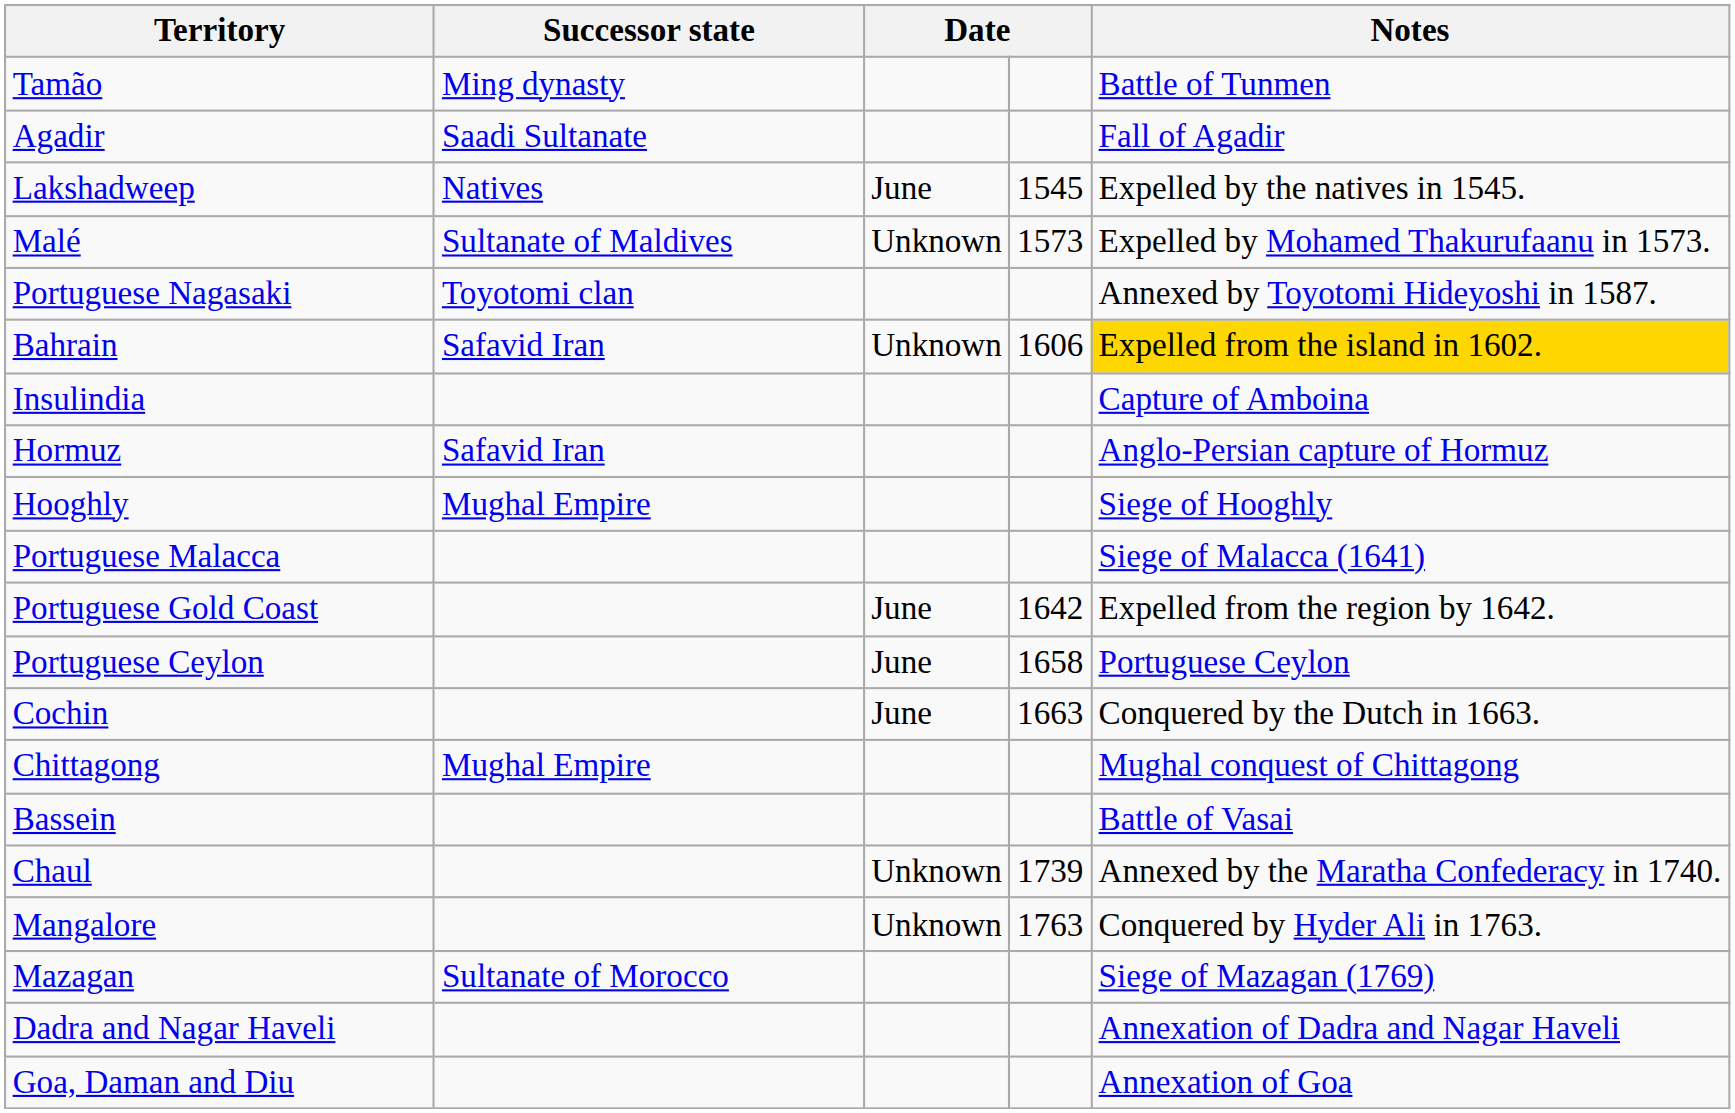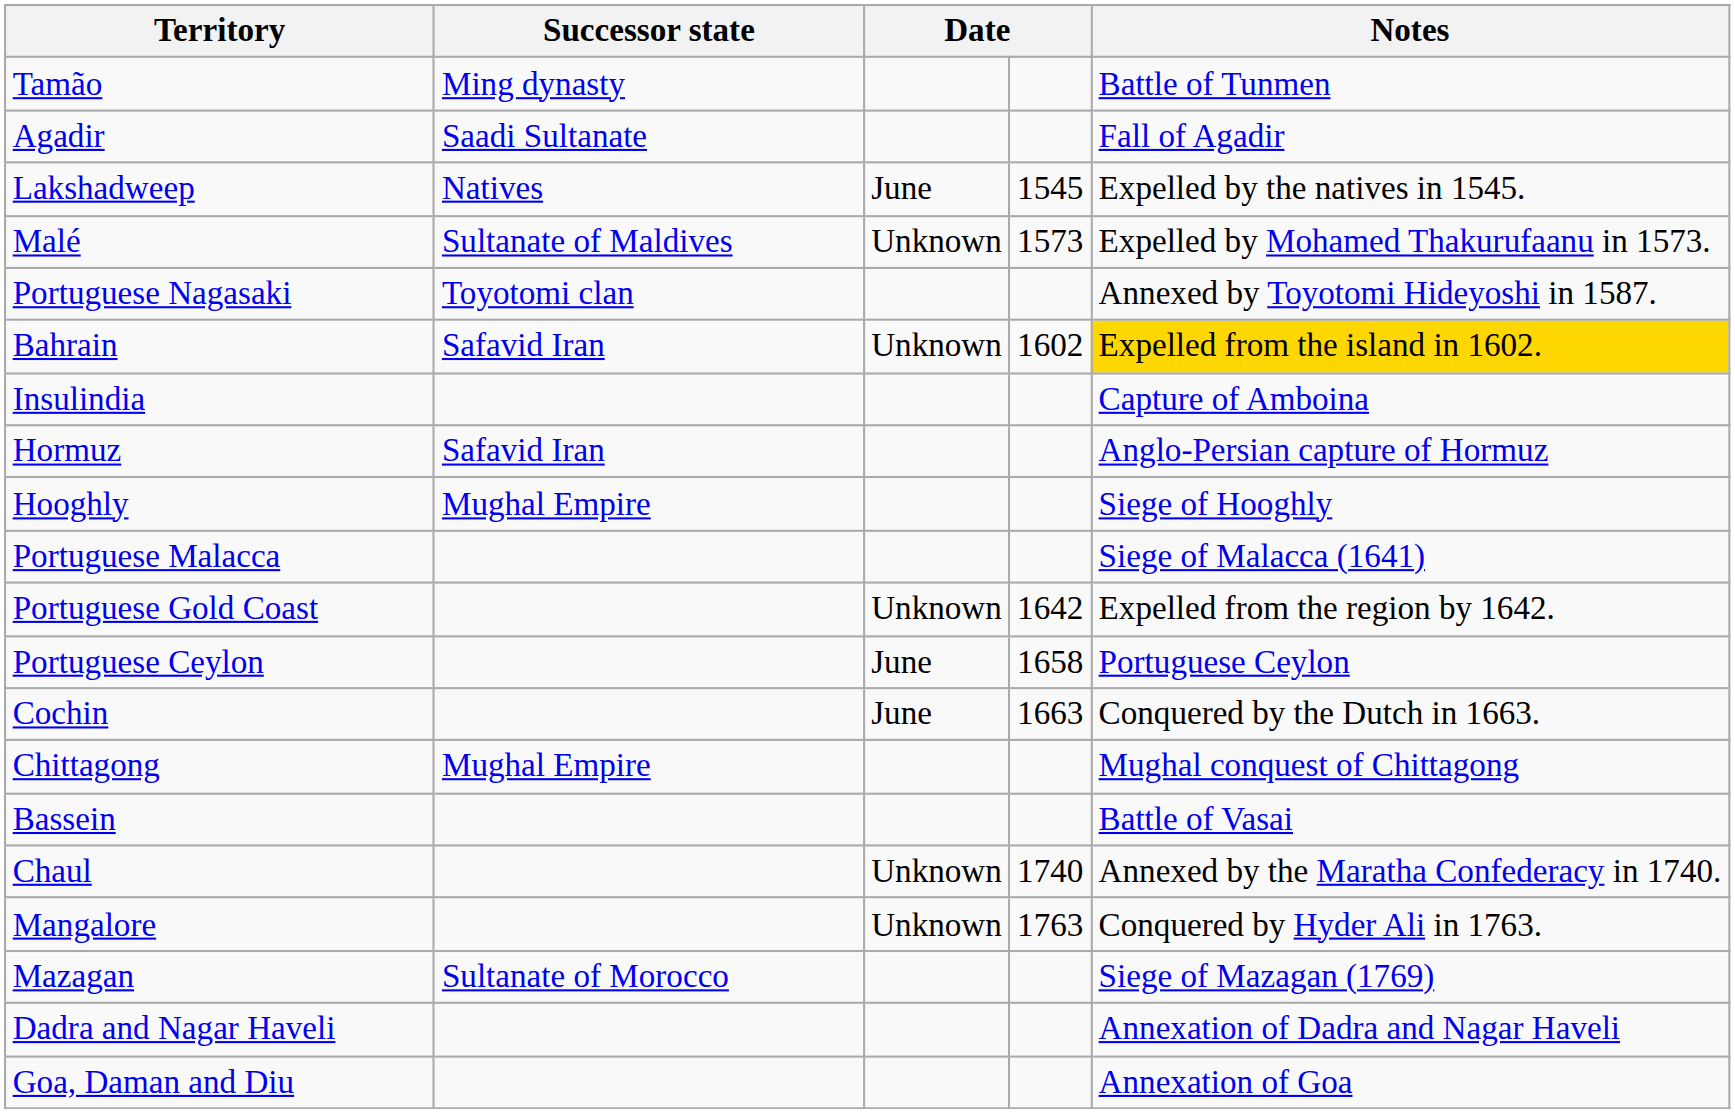Bahrain | column 4: 1606 -> 1602
Portuguese Gold Coast | column 3: June -> Unknown
Chaul | column 4: 1739 -> 1740
